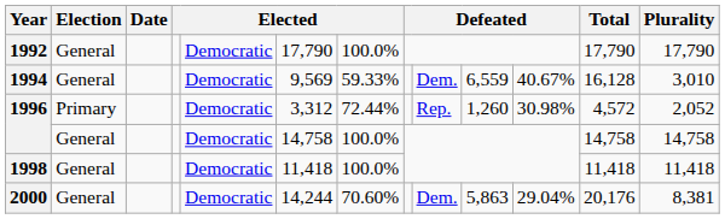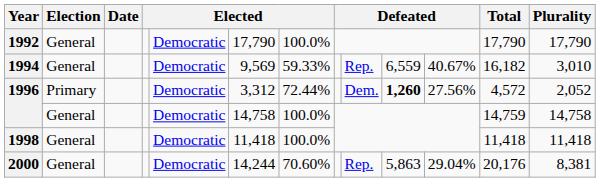1994 | column 9: Dem. -> Rep.
1994 | Total: 16,128 -> 16,182
1996 / Primary | column 9: Rep. -> Dem.
1996 / Primary | column 10: normal -> bold
1996 / Primary | column 11: 30.98% -> 27.56%
1996 / General | Total: 14,758 -> 14,759
2000 | column 9: Dem. -> Rep.
